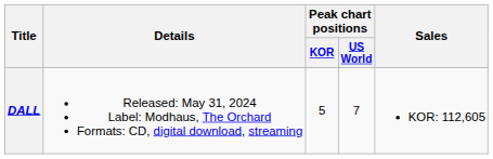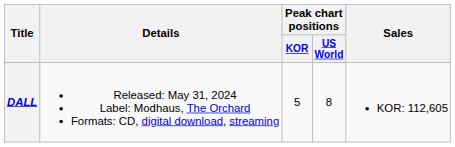DALL | Peak chart positions / US World: 7 -> 8
